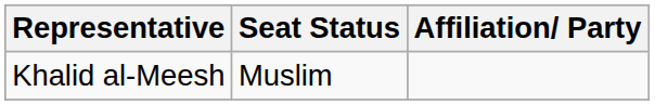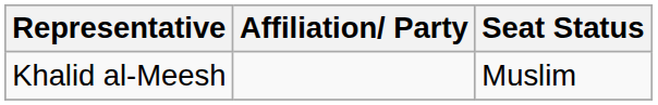columns swapped: Affiliation/ Party <-> Seat Status
